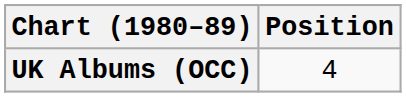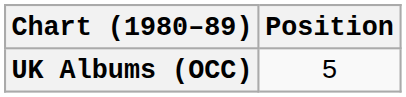UK Albums (OCC) | Position: 4 -> 5
